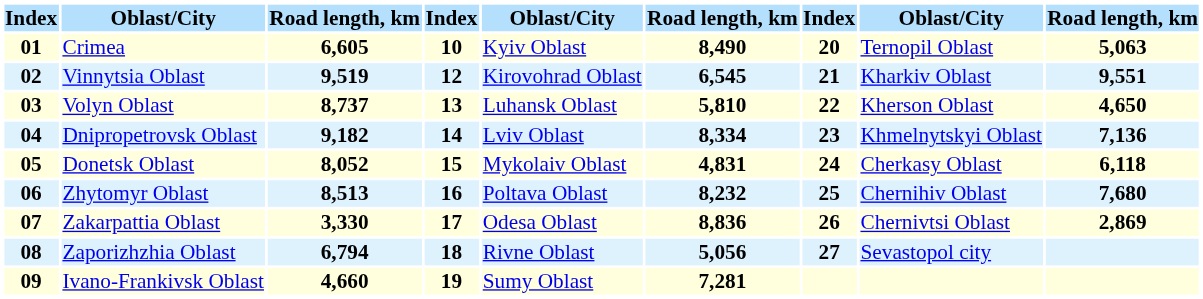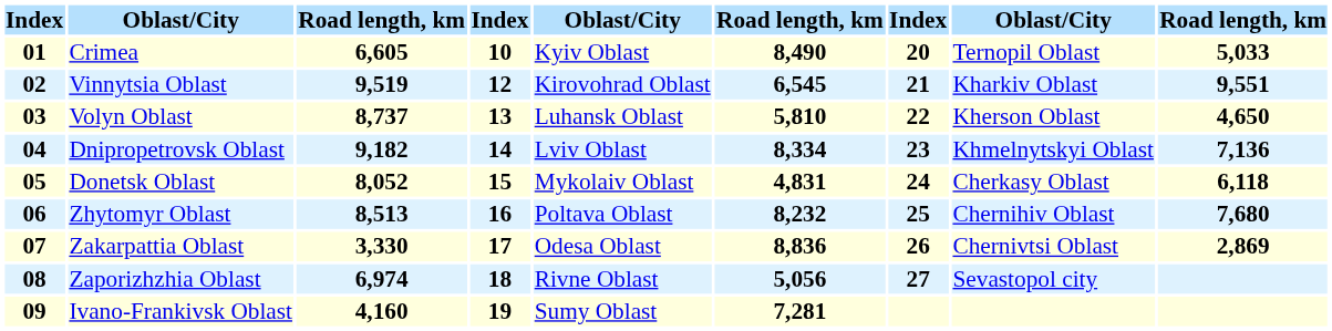01 | column 9: 5,063 -> 5,033
08 | column 3: 6,794 -> 6,974
09 | column 3: 4,660 -> 4,160
